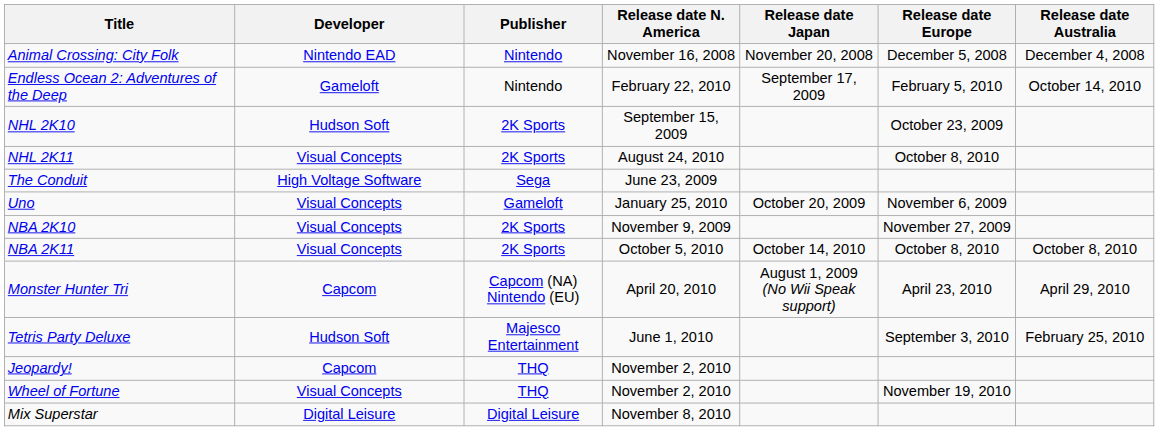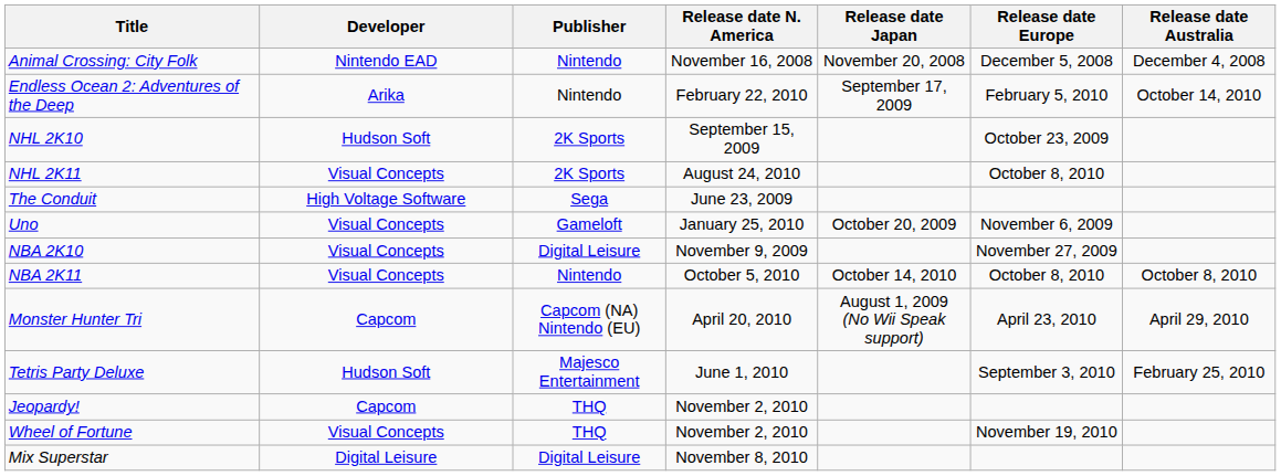Endless Ocean 2: Adventures of the Deep | Developer: Gameloft -> Arika
NBA 2K10 | Publisher: 2K Sports -> Digital Leisure
NBA 2K11 | Publisher: 2K Sports -> Nintendo
